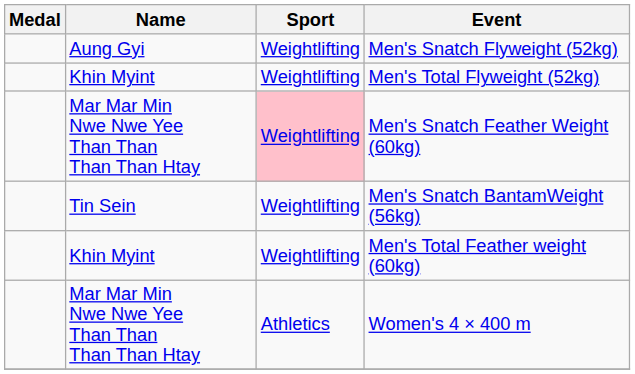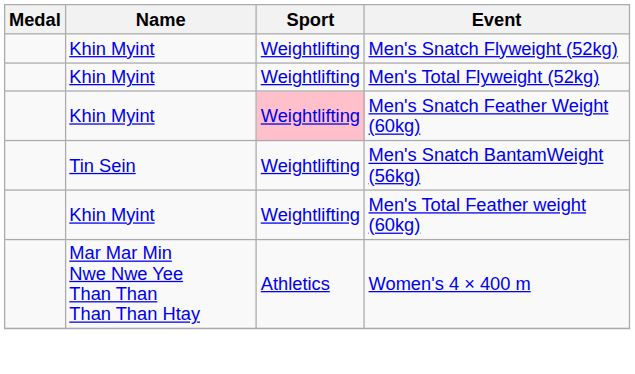Men's Snatch Flyweight (52kg) | Name: Aung Gyi -> Khin Myint
Men's Snatch Feather Weight (60kg) | Name: Mar Mar Min Nwe Nwe Yee Than Than Than Than Htay -> Khin Myint
